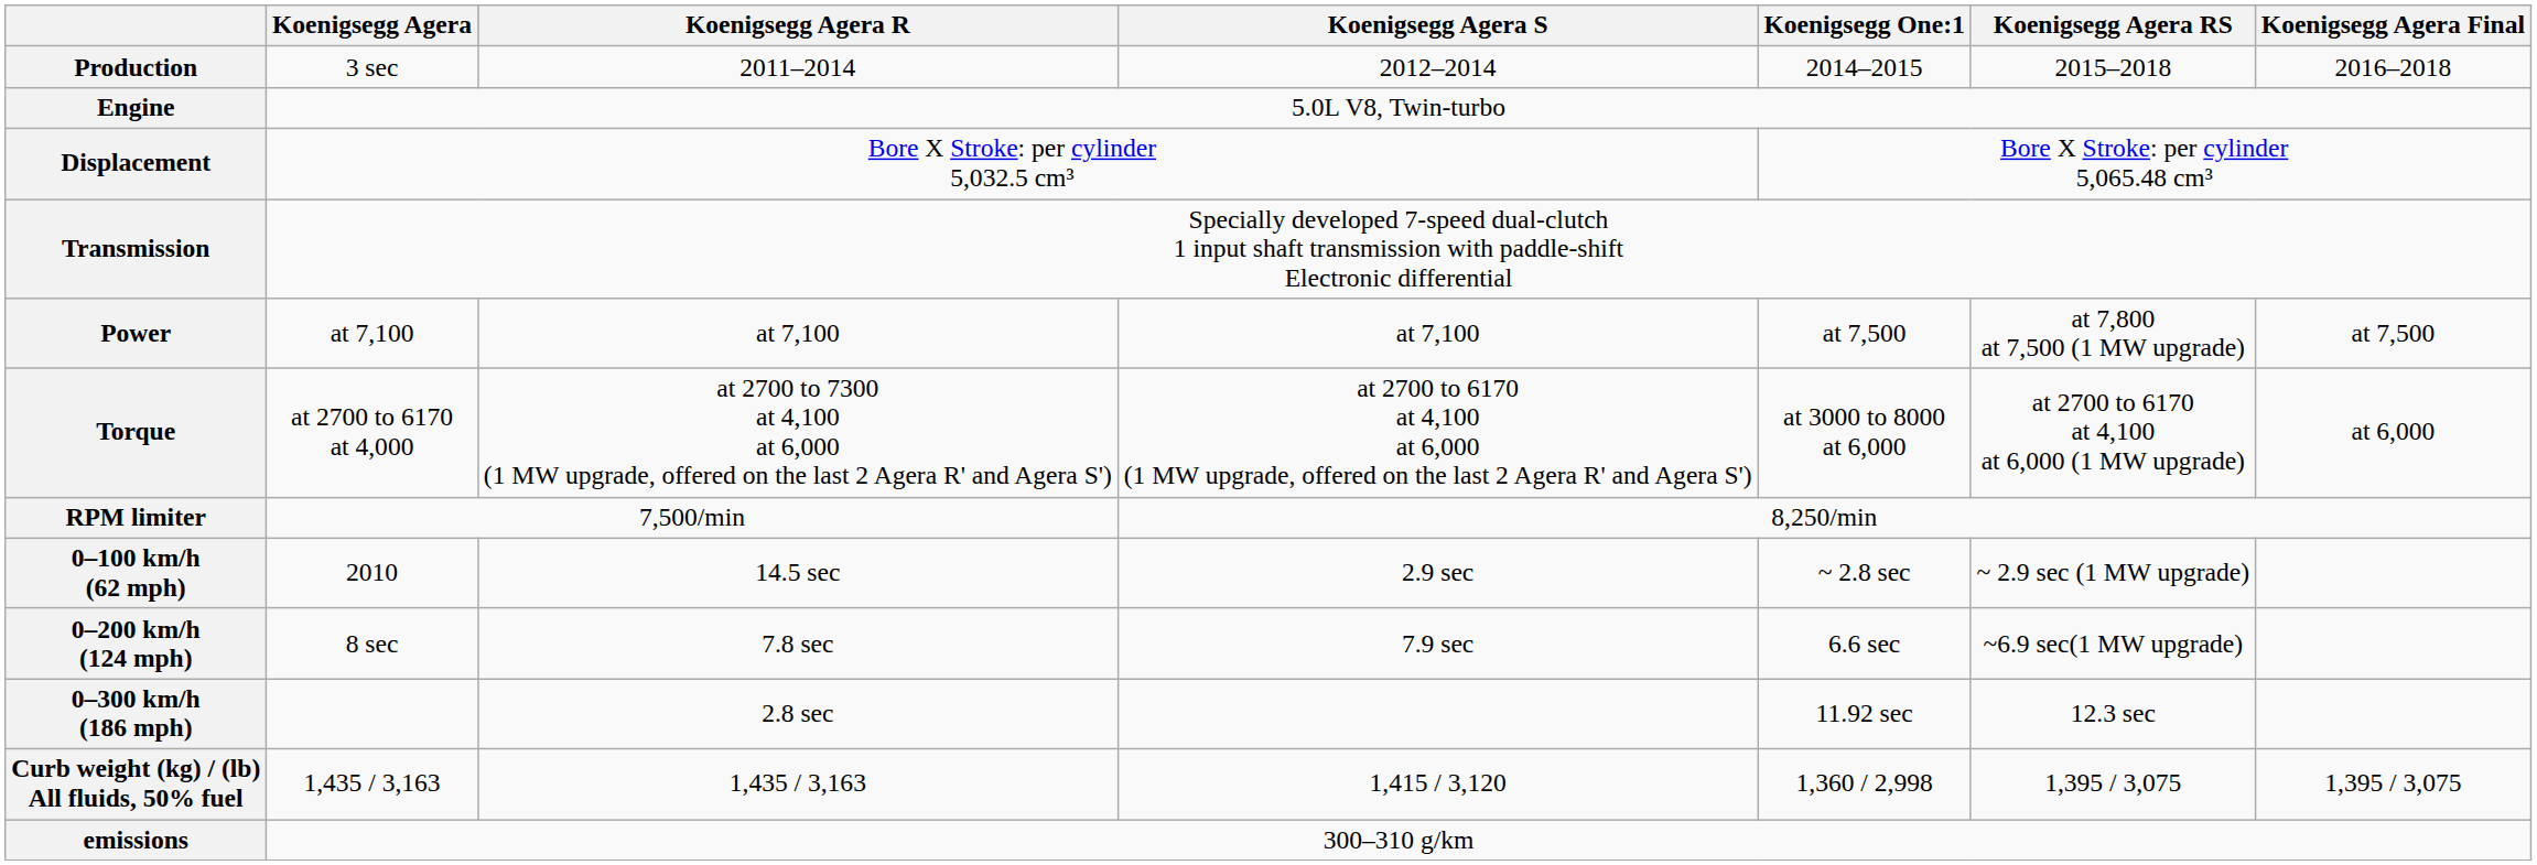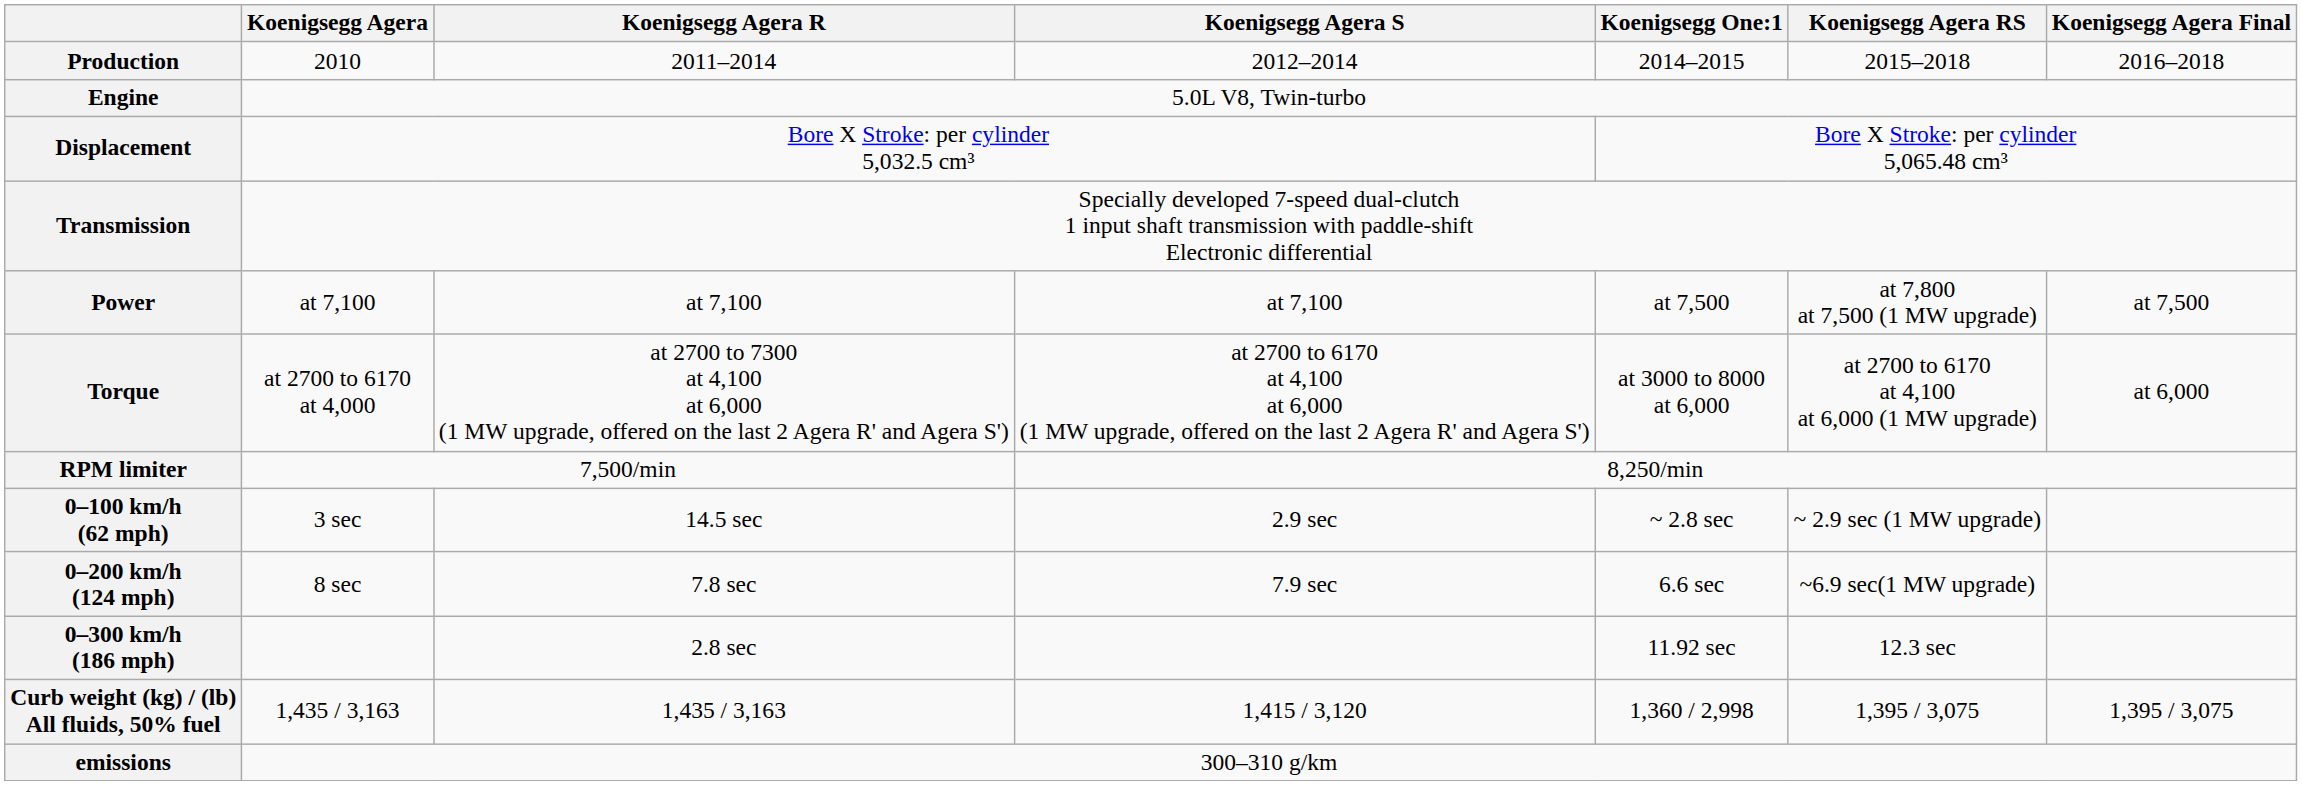Production | Koenigsegg Agera: 3 sec -> 2010
0–100 km/h (62 mph) | Koenigsegg Agera: 2010 -> 3 sec
